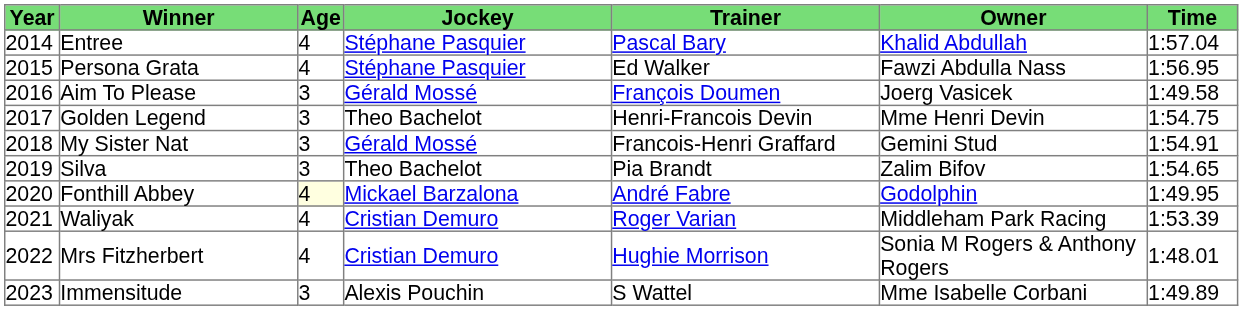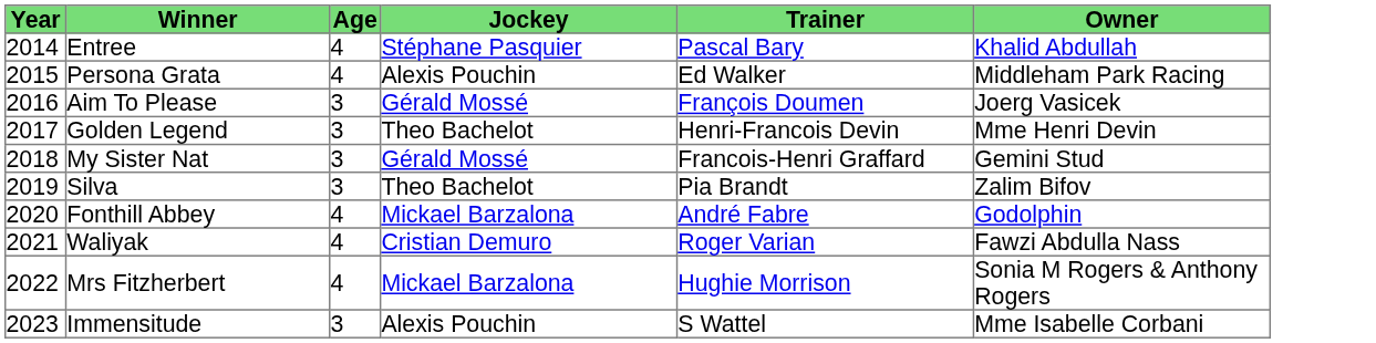- column: Time | 1:57.04 | 1:56.95 | 1:49.58 | 1:54.75 | 1:54.91 | 1:54.65 | 1:49.95 | 1:53.39 | 1:48.01 | 1:49.89
Persona Grata | Jockey: Stéphane Pasquier -> Alexis Pouchin
Persona Grata | Owner: Fawzi Abdulla Nass -> Middleham Park Racing
Fonthill Abbey | Age: lightyellow background -> no background
Waliyak | Owner: Middleham Park Racing -> Fawzi Abdulla Nass
Mrs Fitzherbert | Jockey: Cristian Demuro -> Mickael Barzalona
